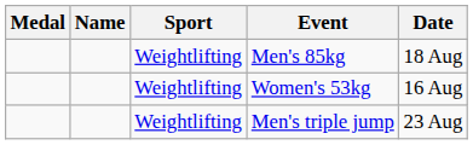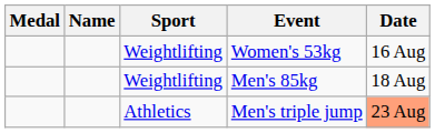rows swapped: Women's 53kg <-> Men's 85kg
Men's triple jump | Sport: Weightlifting -> Athletics
Men's triple jump | Date: no background -> lightsalmon background
